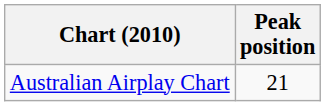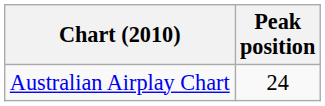Australian Airplay Chart | Peak position: 21 -> 24
